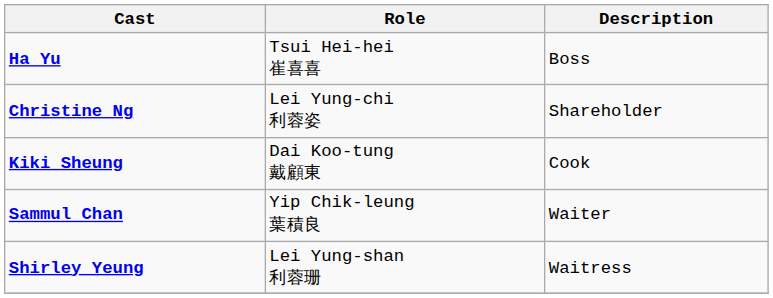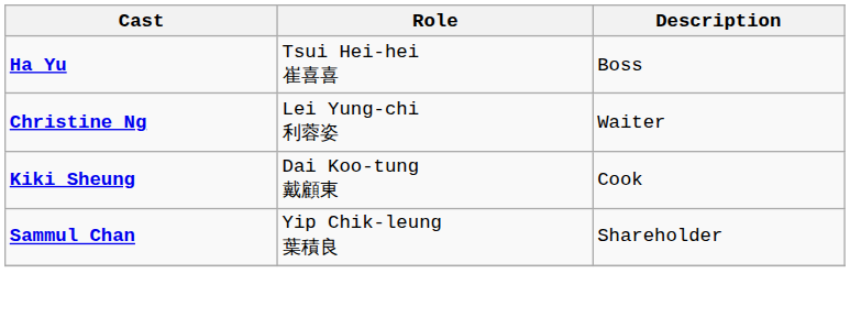Christine Ng | Description: Shareholder -> Waiter
Sammul Chan | Description: Waiter -> Shareholder
- row: Shirley Yeung | Lei Yung-shan 利蓉珊 | Waitress
